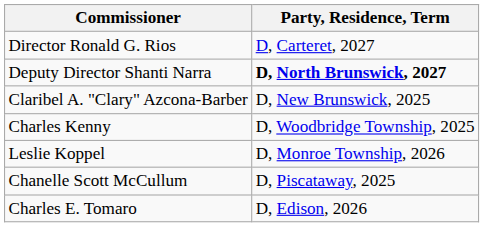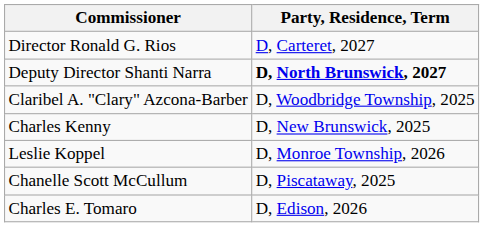Claribel A. "Clary" Azcona-Barber | Party, Residence, Term: D, New Brunswick, 2025 -> D, Woodbridge Township, 2025
Charles Kenny | Party, Residence, Term: D, Woodbridge Township, 2025 -> D, New Brunswick, 2025
